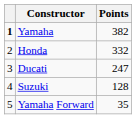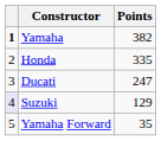Honda | Points: 332 -> 335
Suzuki | column 1: no background -> lavender background
Suzuki | Points: 128 -> 129
